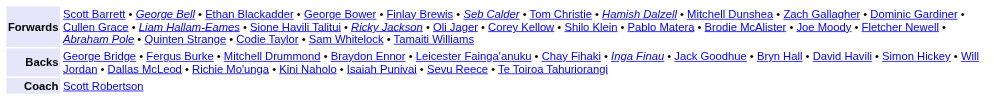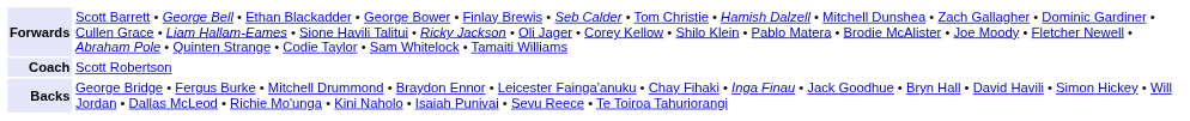rows swapped: Backs <-> Coach
